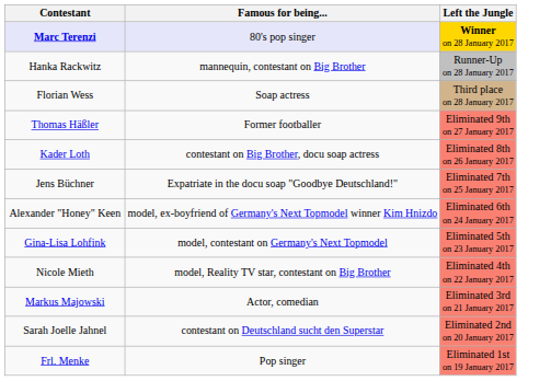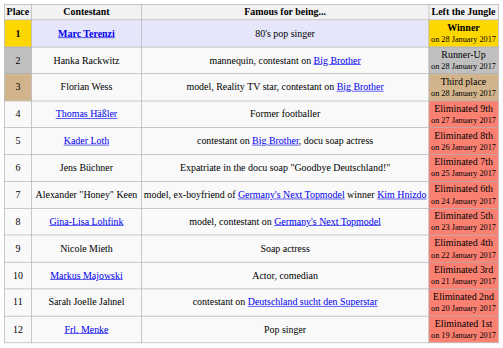+ column: Place | 1 | 2 | 3 | 4 | 5 | 6 | 7 | 8 | 9 | 10 | 11 | 12
Florian Wess | Famous for being...: Soap actress -> model, Reality TV star, contestant on Big Brother
Nicole Mieth | Famous for being...: model, Reality TV star, contestant on Big Brother -> Soap actress
